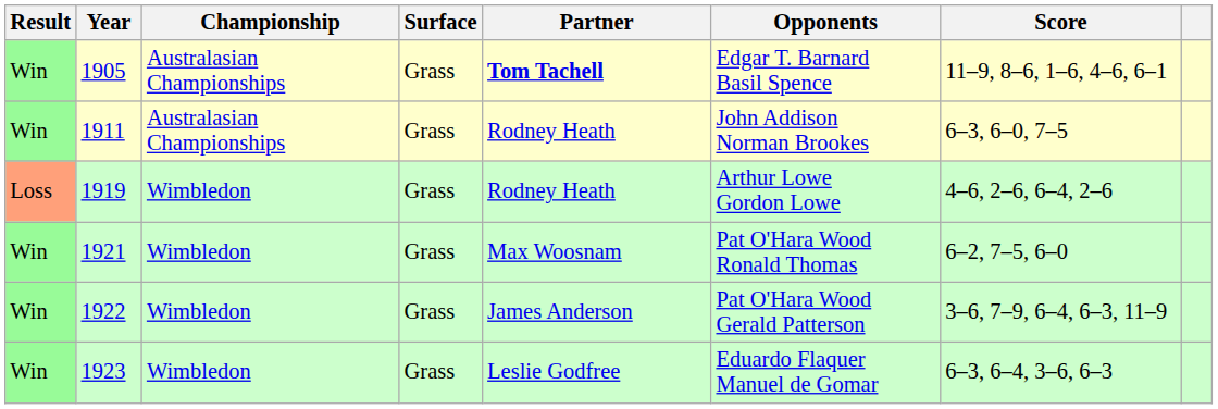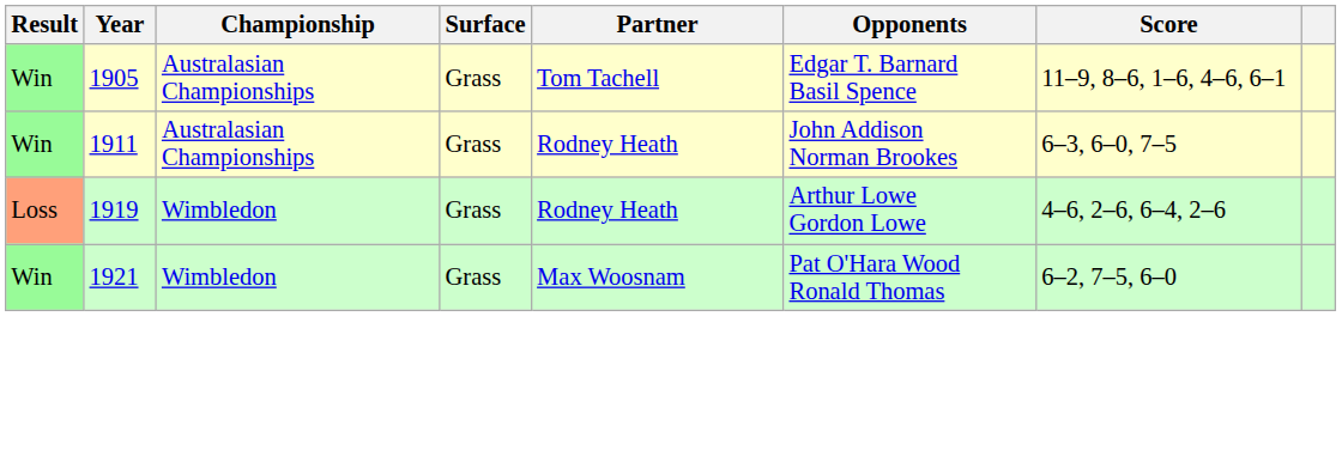1905 | Partner: bold -> normal
- row: Win | 1922 | Wimbledon | Grass | James Anderson | Pat O'Hara Wood Gerald Patterson | 3–6, 7–9, 6–4, 6–3, 11–9
- row: Win | 1923 | Wimbledon | Grass | Leslie Godfree | Eduardo Flaquer Manuel de Gomar | 6–3, 6–4, 3–6, 6–3
